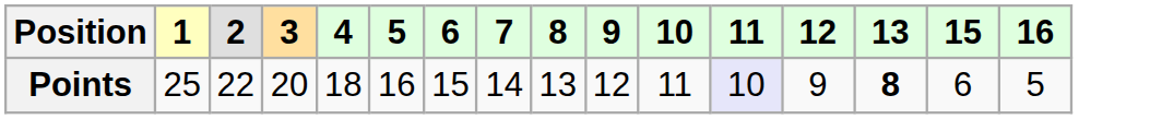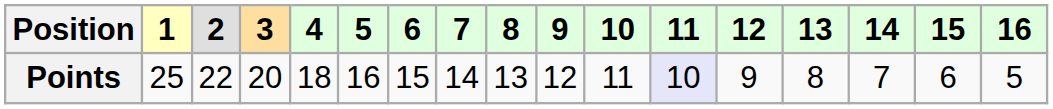+ column: 14 | 7
Points | 13: bold -> normal
